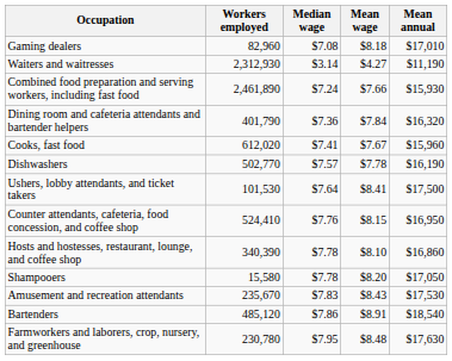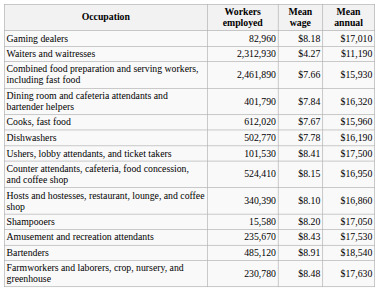- column: Median wage | $7.08 | $3.14 | $7.24 | $7.36 | $7.41 | $7.57 | $7.64 | $7.76 | $7.78 | $7.78 | $7.83 | $7.86 | $7.95
